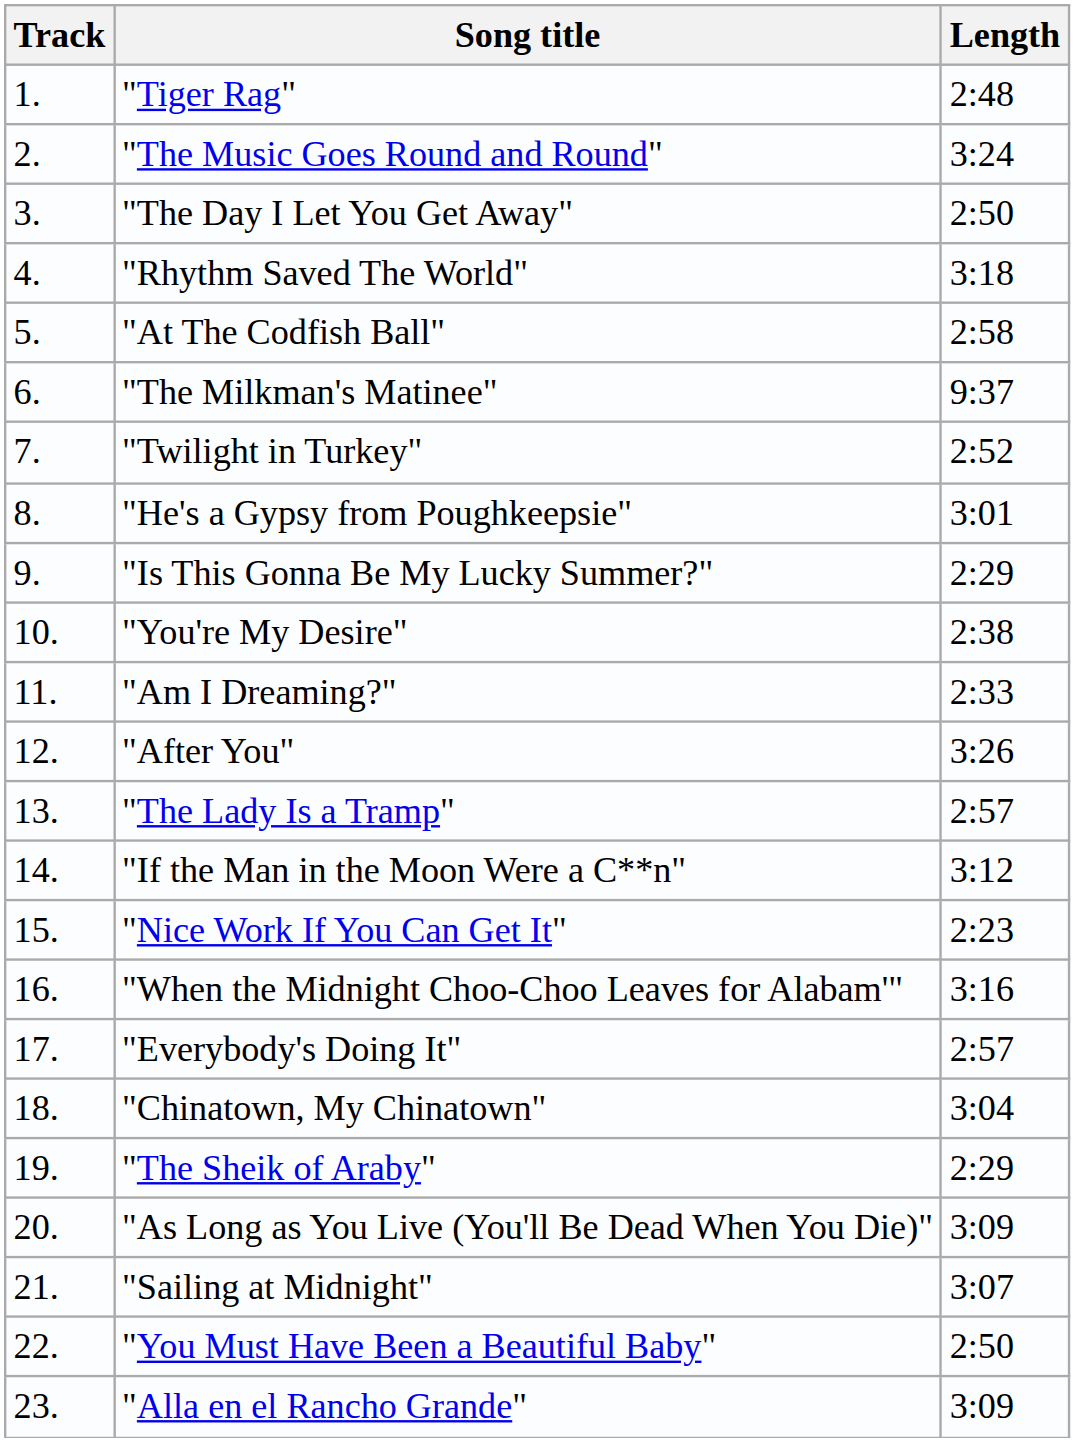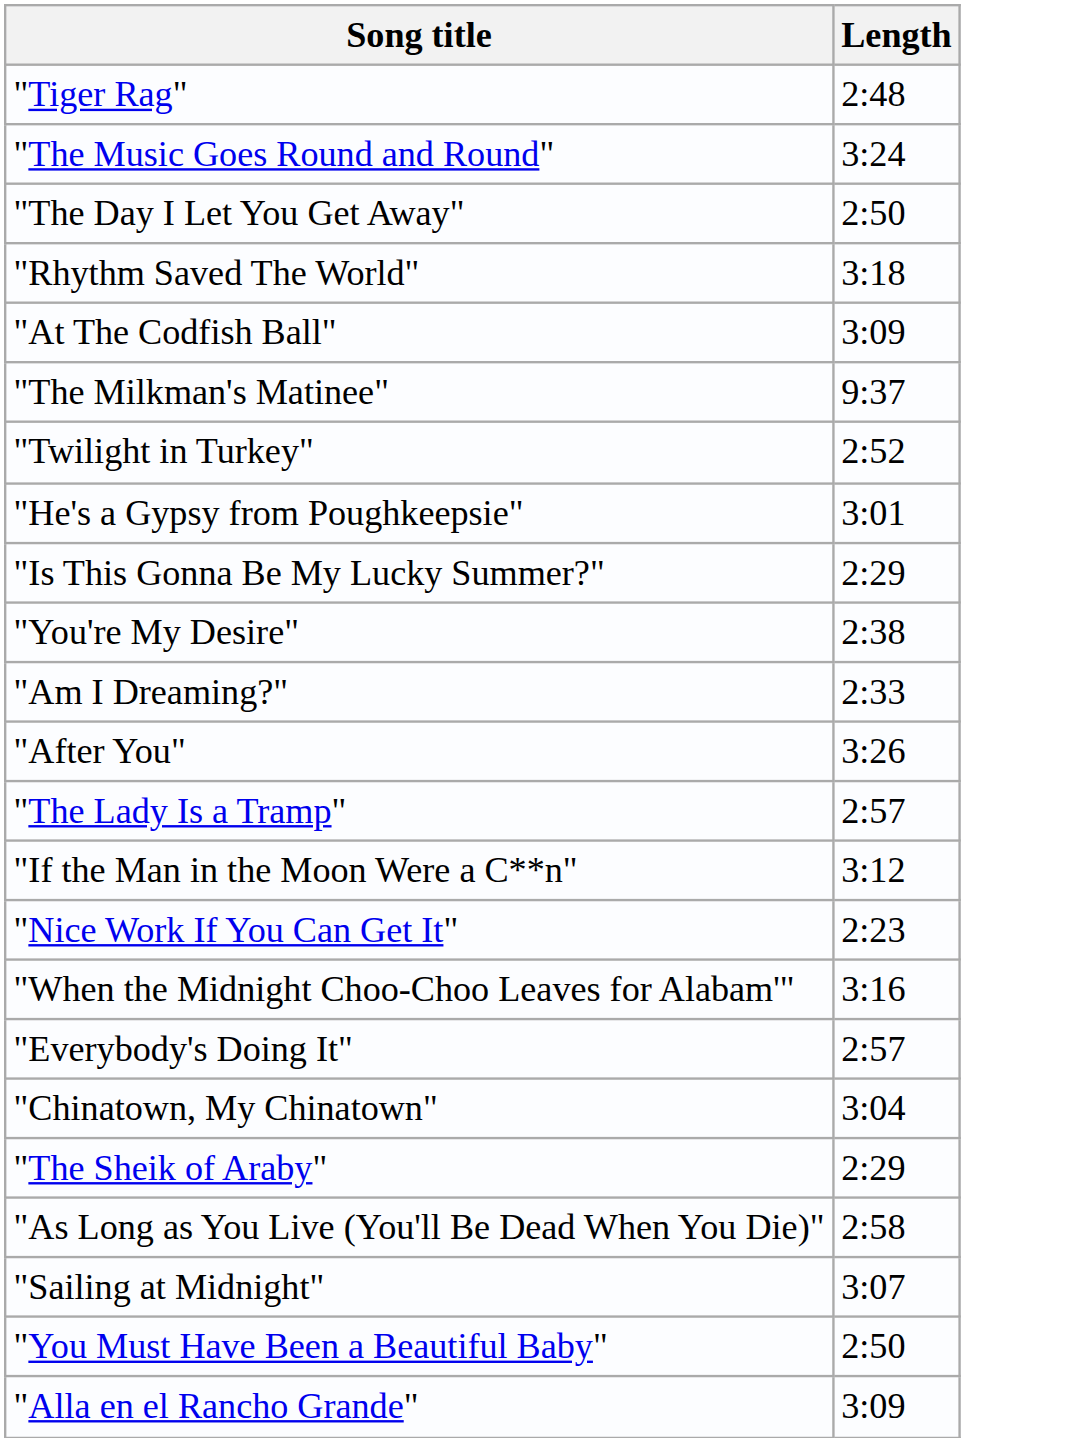- column: Track | 1. | 2. | 3. | 4. | 5. | 6. | 7. | 8. | 9. | 10. | 11. | 12. | 13. | 14. | 15. | 16. | 17. | 18. | 19. | 20. | 21. | 22. | 23.
"At The Codfish Ball" | Length: 2:58 -> 3:09
"As Long as You Live (You'll Be Dead When You Die)" | Length: 3:09 -> 2:58
